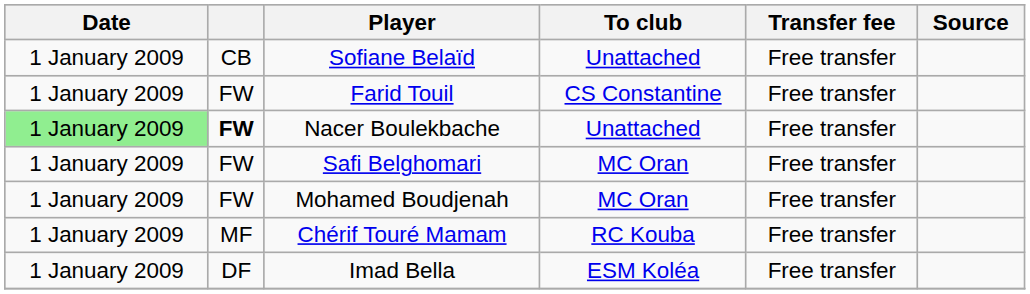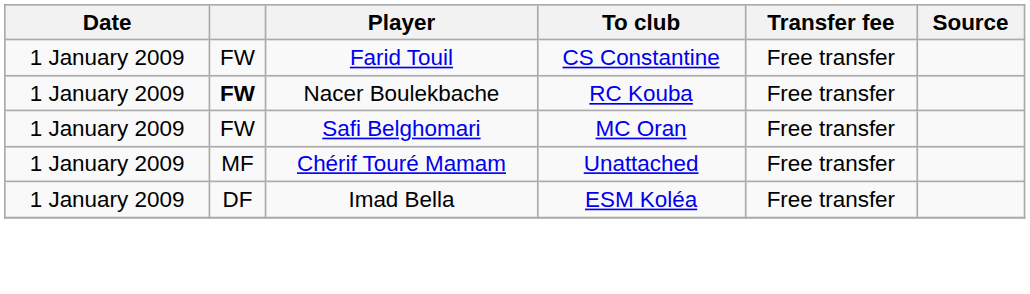- row: 1 January 2009 | CB | Sofiane Belaïd | Unattached | Free transfer
Nacer Boulekbache | Date: lightgreen background -> no background
Nacer Boulekbache | To club: Unattached -> RC Kouba
- row: 1 January 2009 | FW | Mohamed Boudjenah | MC Oran | Free transfer
Chérif Touré Mamam | To club: RC Kouba -> Unattached
